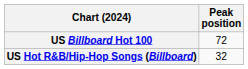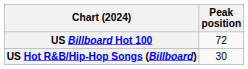US Hot R&B/Hip-Hop Songs (Billboard) | Peak position: 32 -> 30
